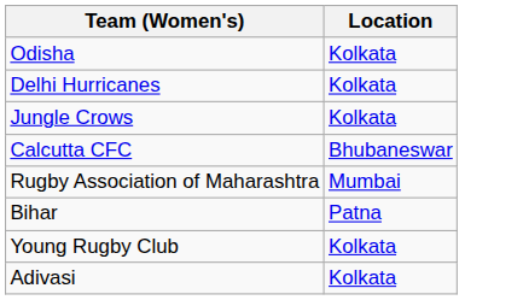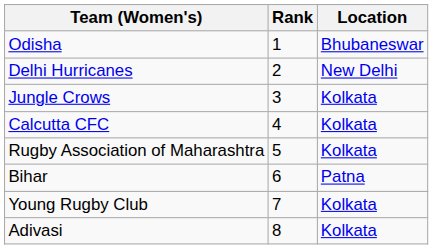+ column: Rank | 1 | 2 | 3 | 4 | 5 | 6 | 7 | 8
Odisha | Location: Kolkata -> Bhubaneswar
Delhi Hurricanes | Location: Kolkata -> New Delhi
Calcutta CFC | Location: Bhubaneswar -> Kolkata
Rugby Association of Maharashtra | Location: Mumbai -> Kolkata
